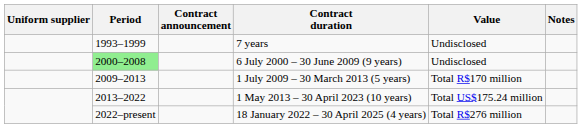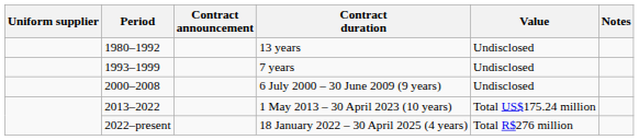+ row: 1980–1992 | 13 years | Undisclosed
6 July 2000 – 30 June 2009 (9 years) | Period: lightgreen background -> no background
- row: 2009–2013 | 1 July 2009 – 30 March 2013 (5 years) | Total R$170 million
